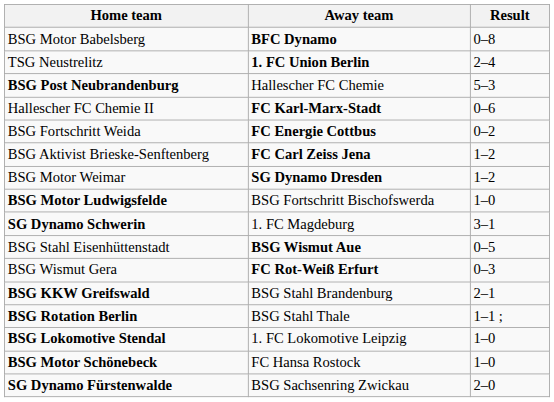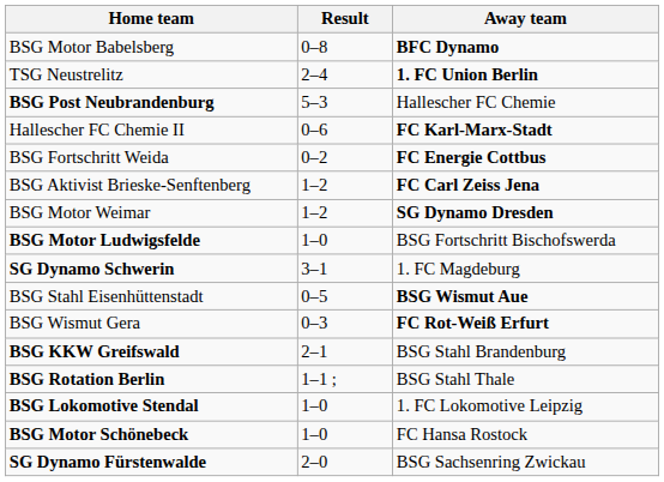columns swapped: Result <-> Away team
